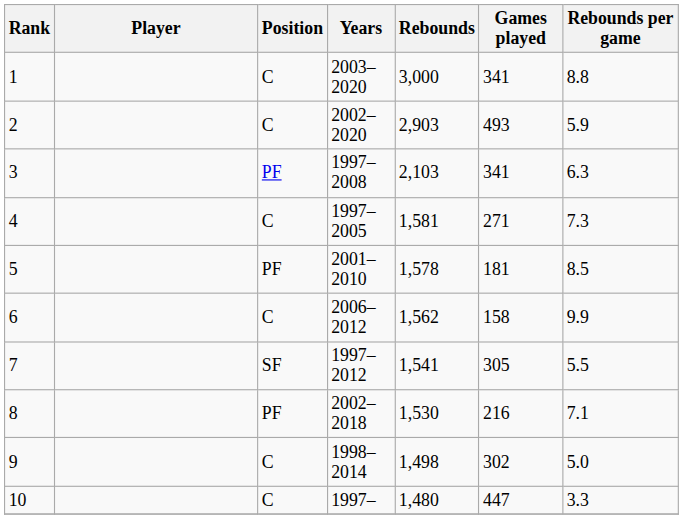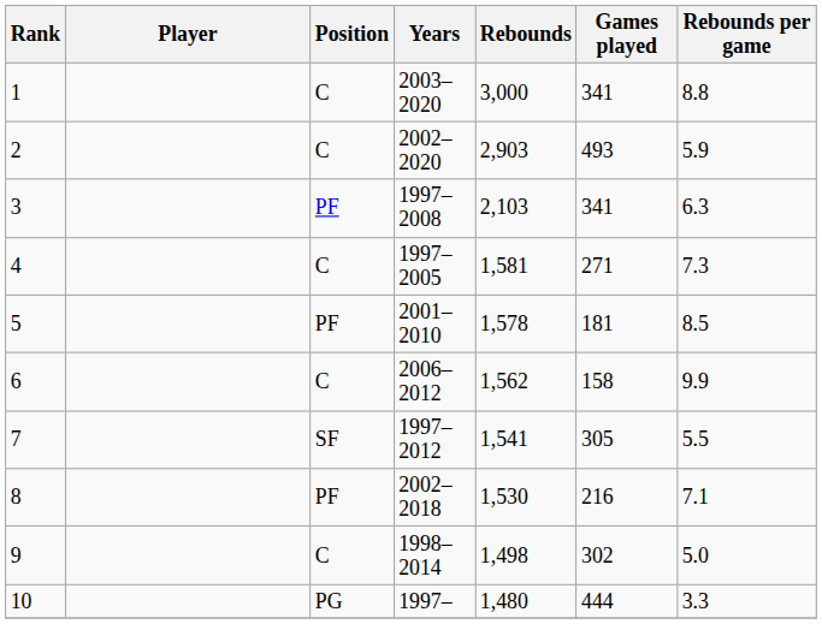10 | Position: C -> PG
10 | Games played: 447 -> 444
